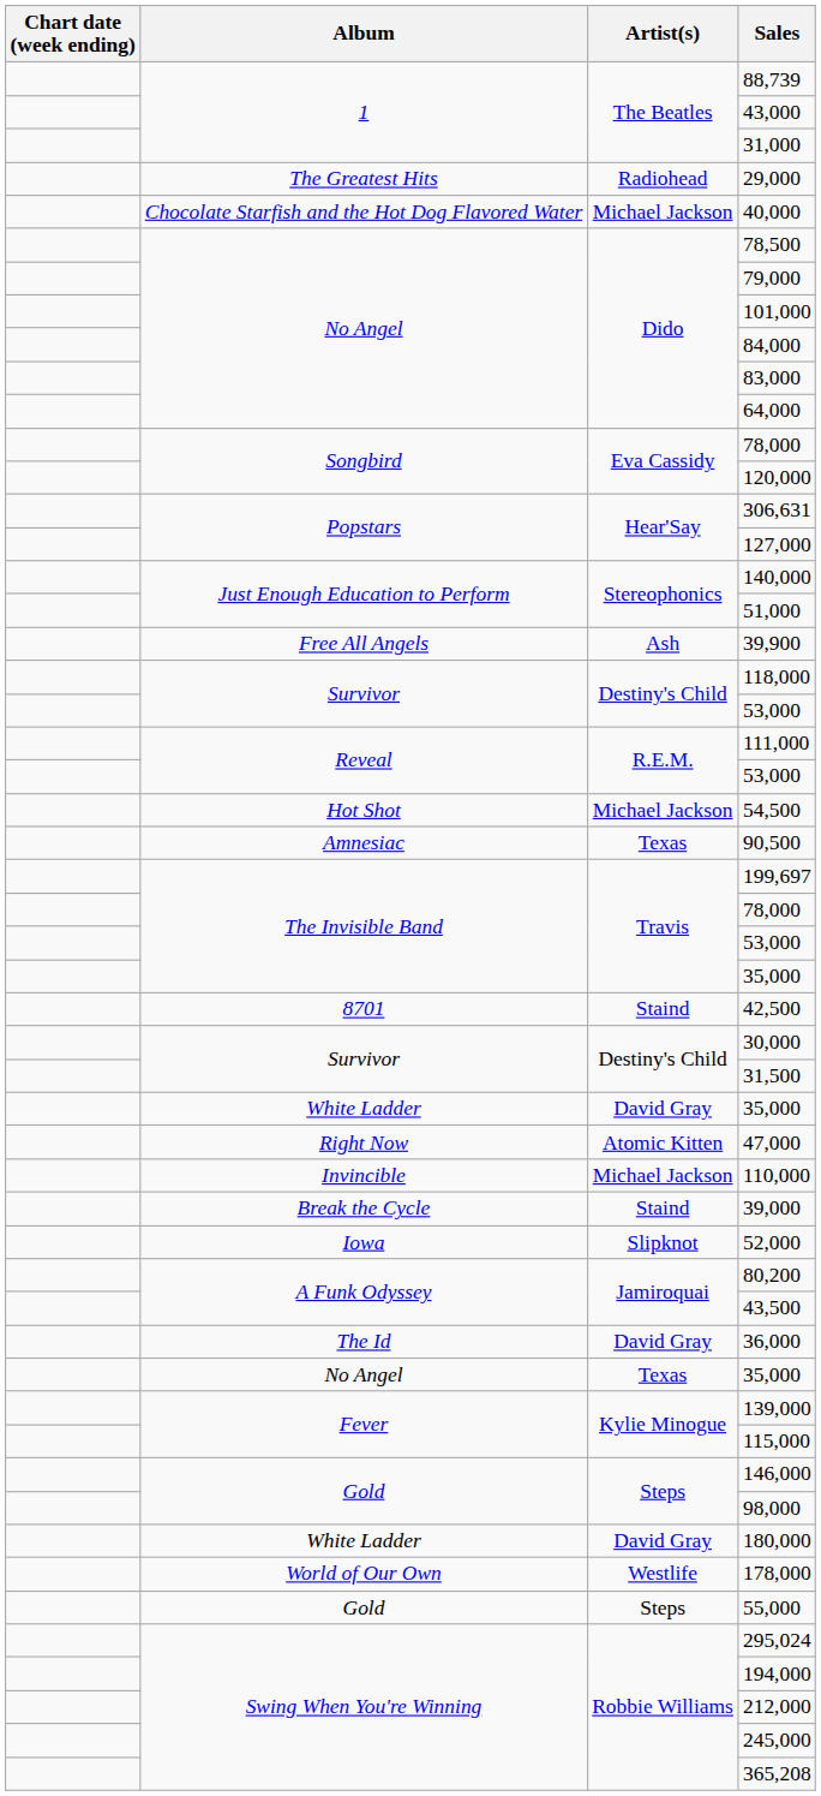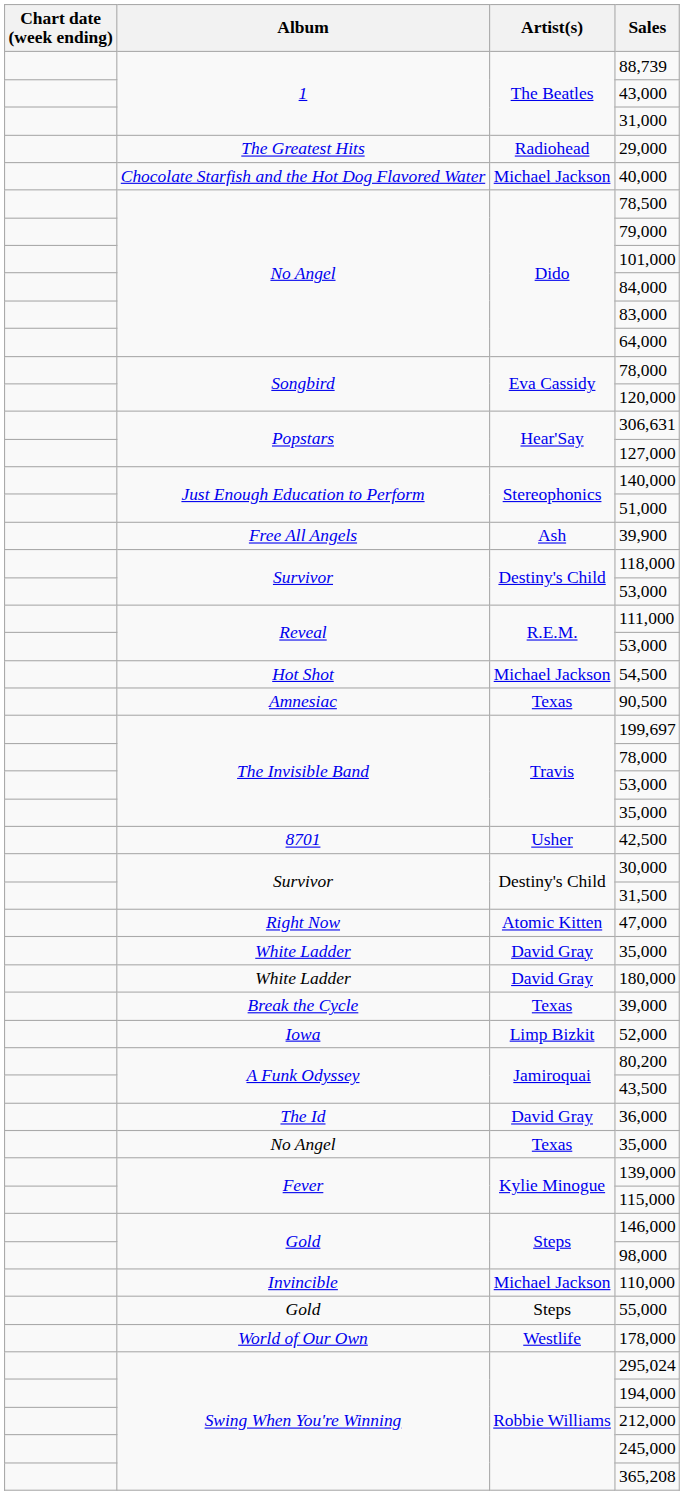42,500 | Artist(s): Staind -> Usher
rows swapped: White Ladder / 35,000 <-> 47,000
rows swapped: 180,000 <-> 110,000
39,000 | Artist(s): Staind -> Texas
52,000 | Artist(s): Slipknot -> Limp Bizkit
rows swapped: 55,000 <-> 178,000
